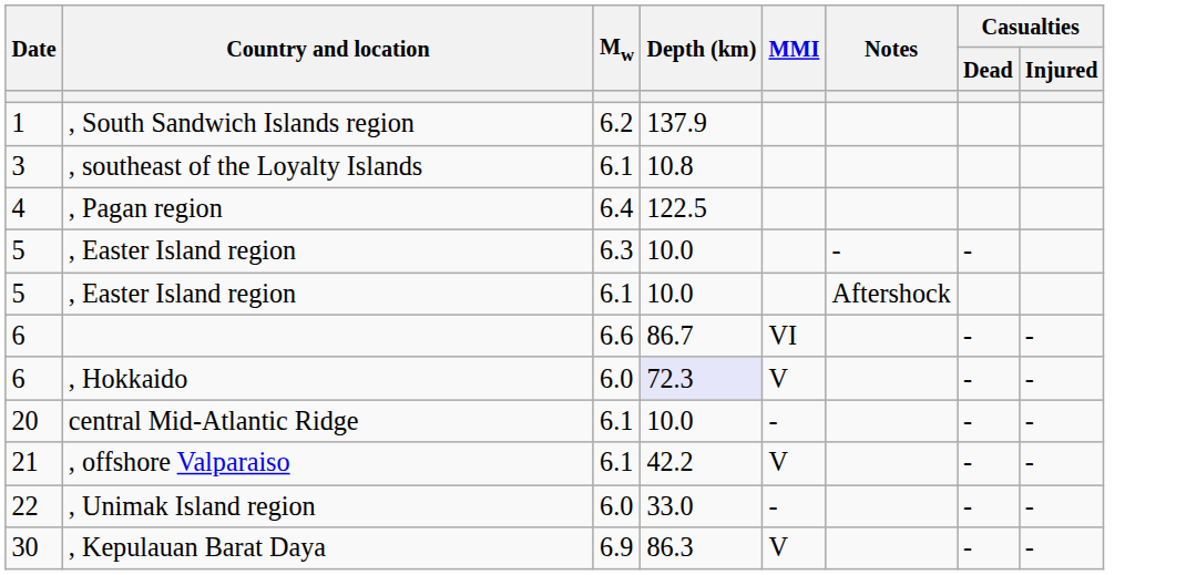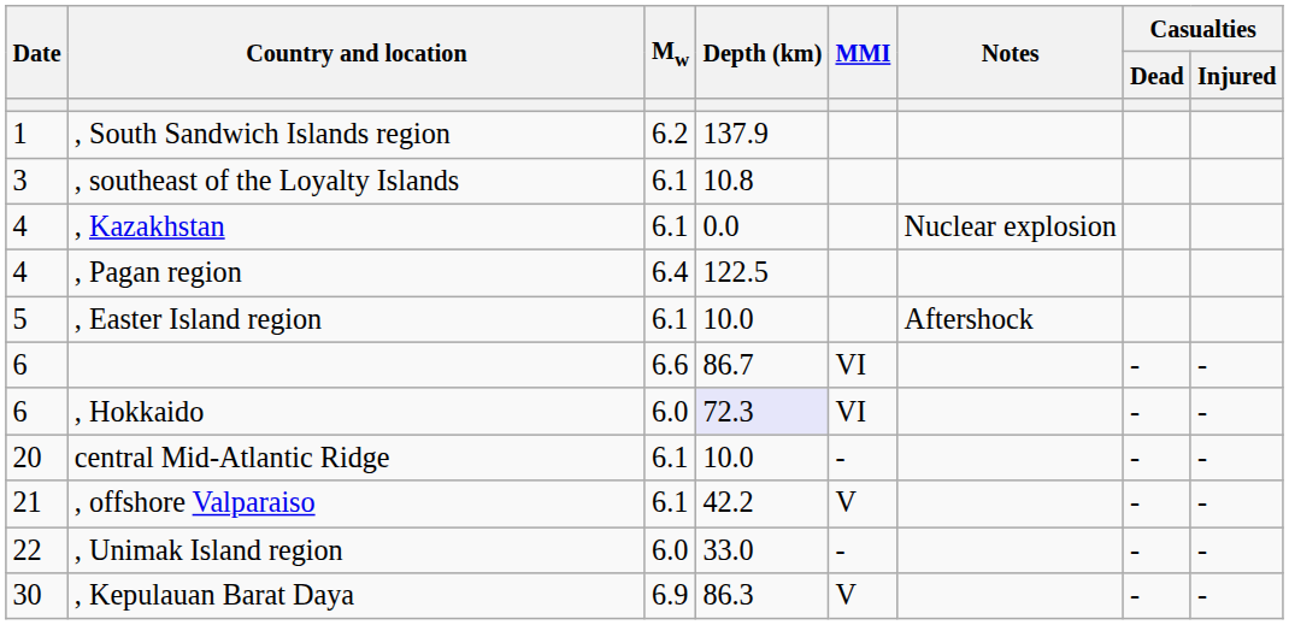+ row: 4 | , Kazakhstan | 6.1 | 0.0 | Nuclear explosion
- row: 5 | , Easter Island region | 6.3 | 10.0 | - | -
, Hokkaido | MMI: V -> VI
